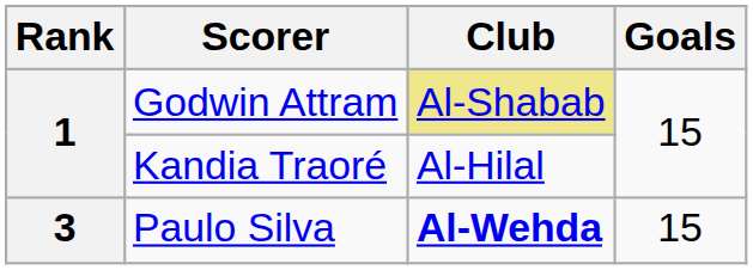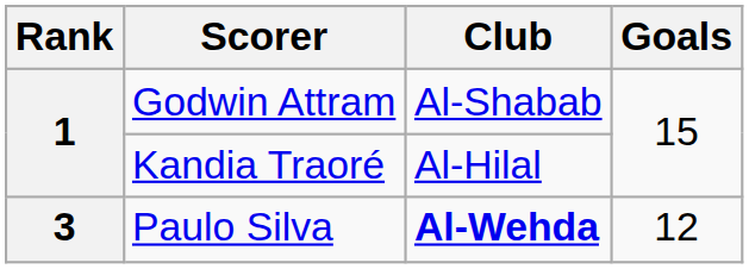Godwin Attram | Club: khaki background -> no background
Paulo Silva | Goals: 15 -> 12
